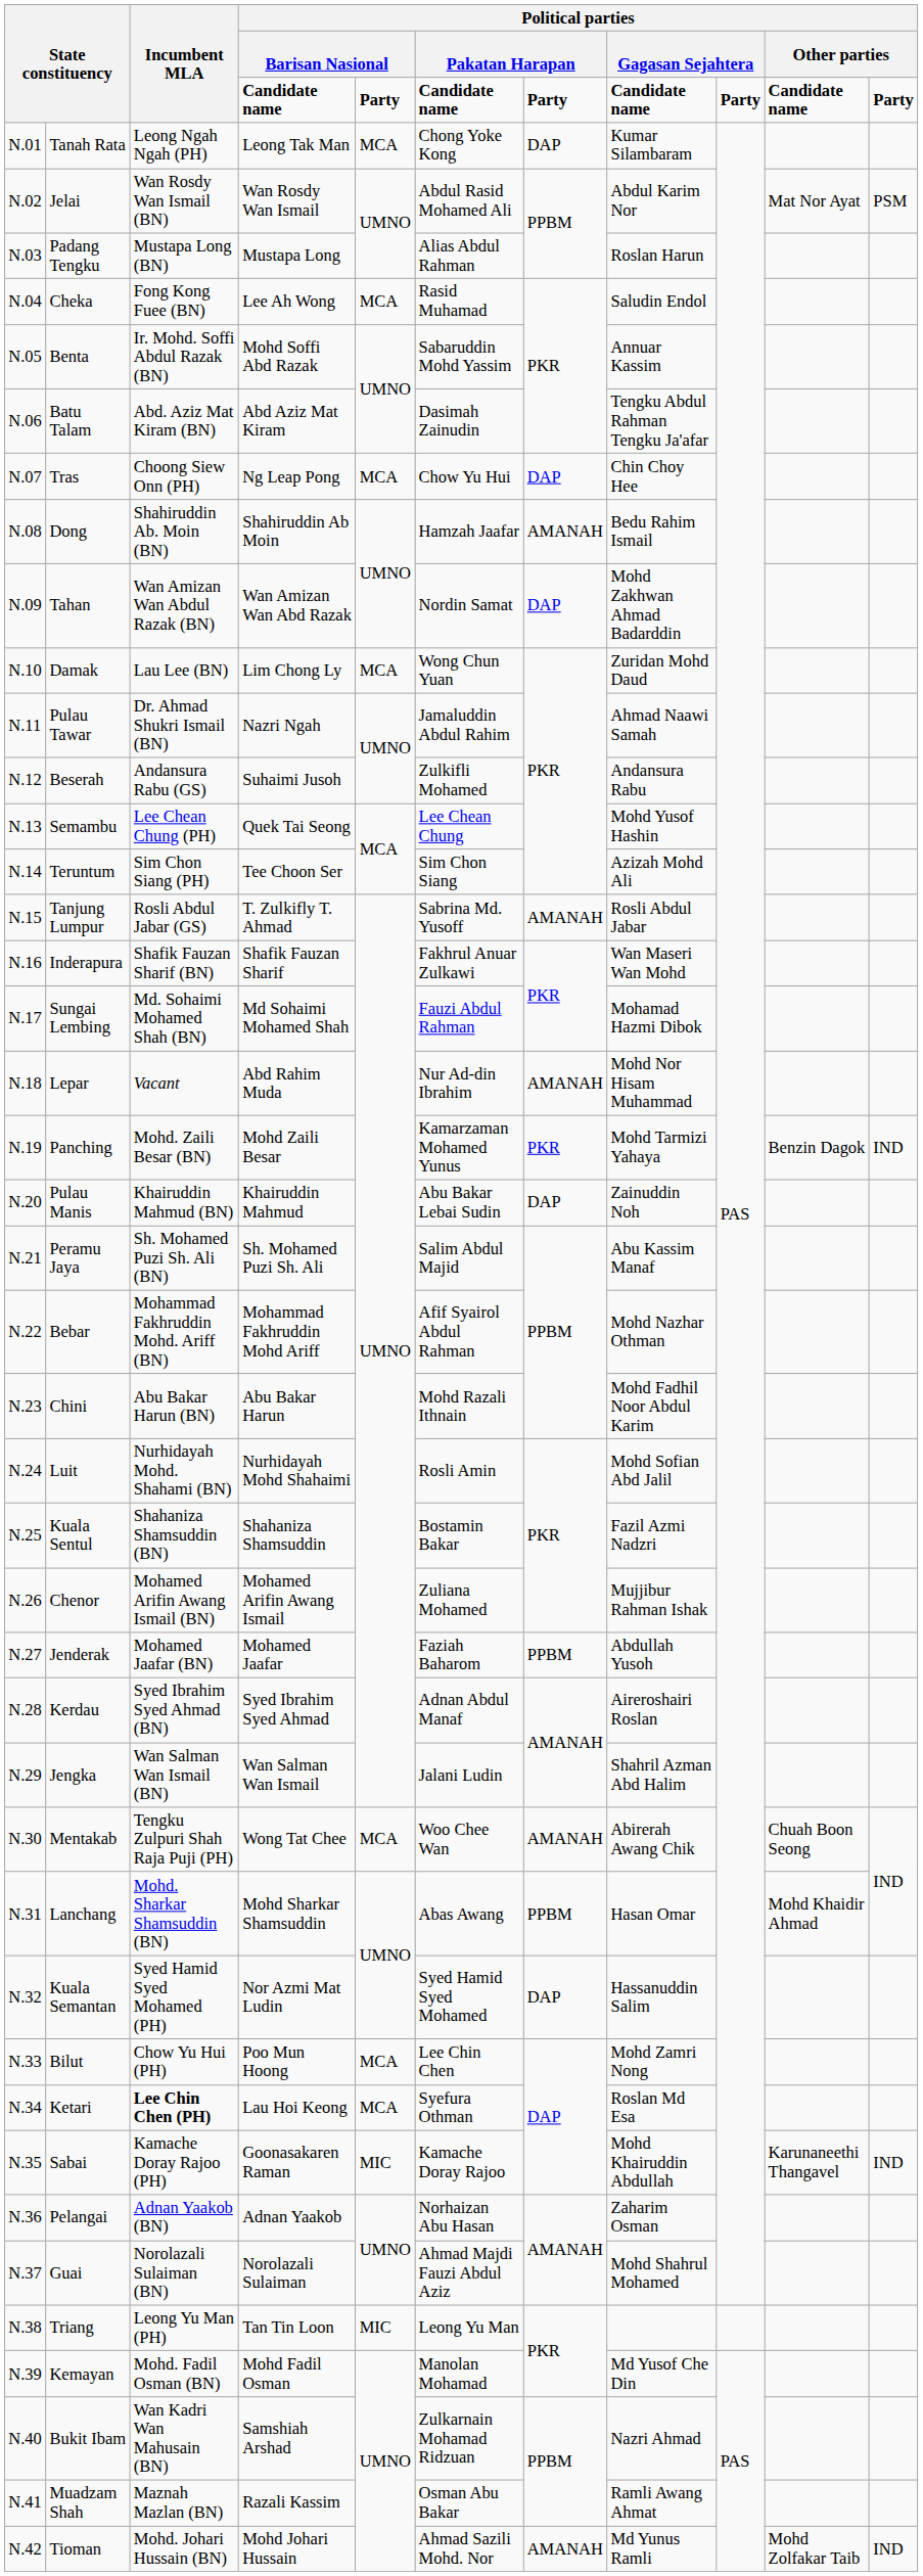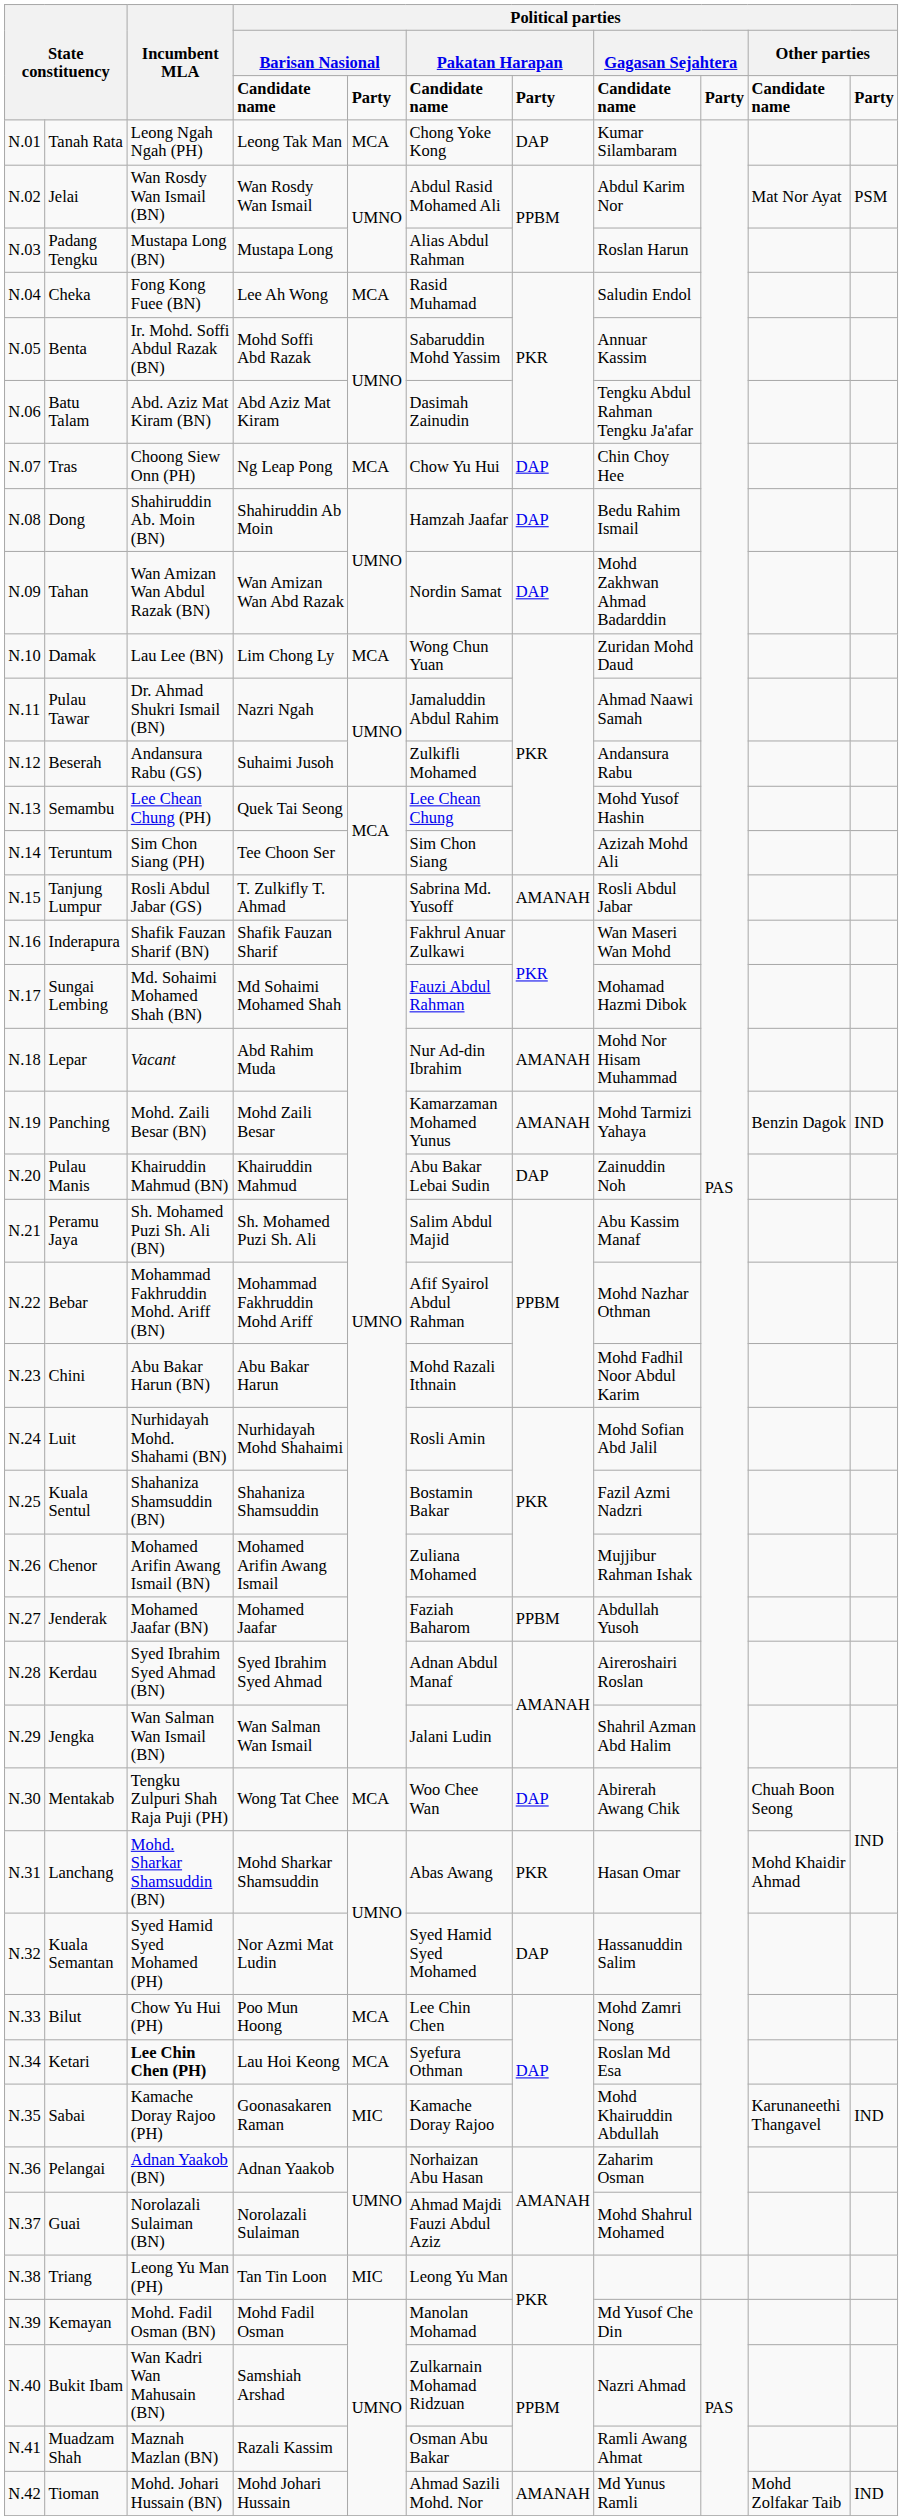Dong | column 7: AMANAH -> DAP
Panching | column 7: PKR -> AMANAH
Mentakab | column 7: AMANAH -> DAP
Lanchang | column 7: PPBM -> PKR
